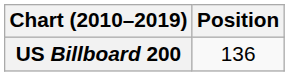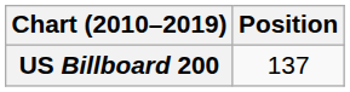US Billboard 200 | Position: 136 -> 137
